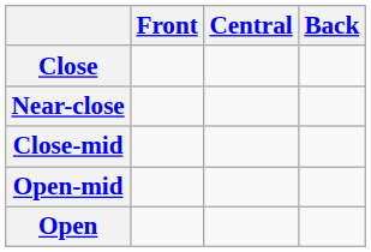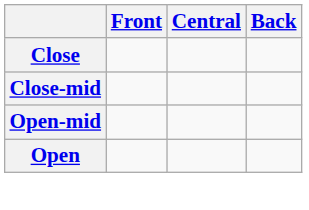- row: Near-close
